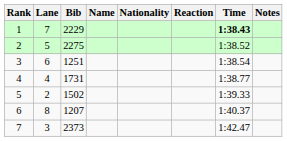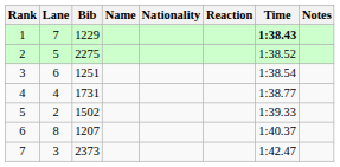1 | Bib: 2229 -> 1229
